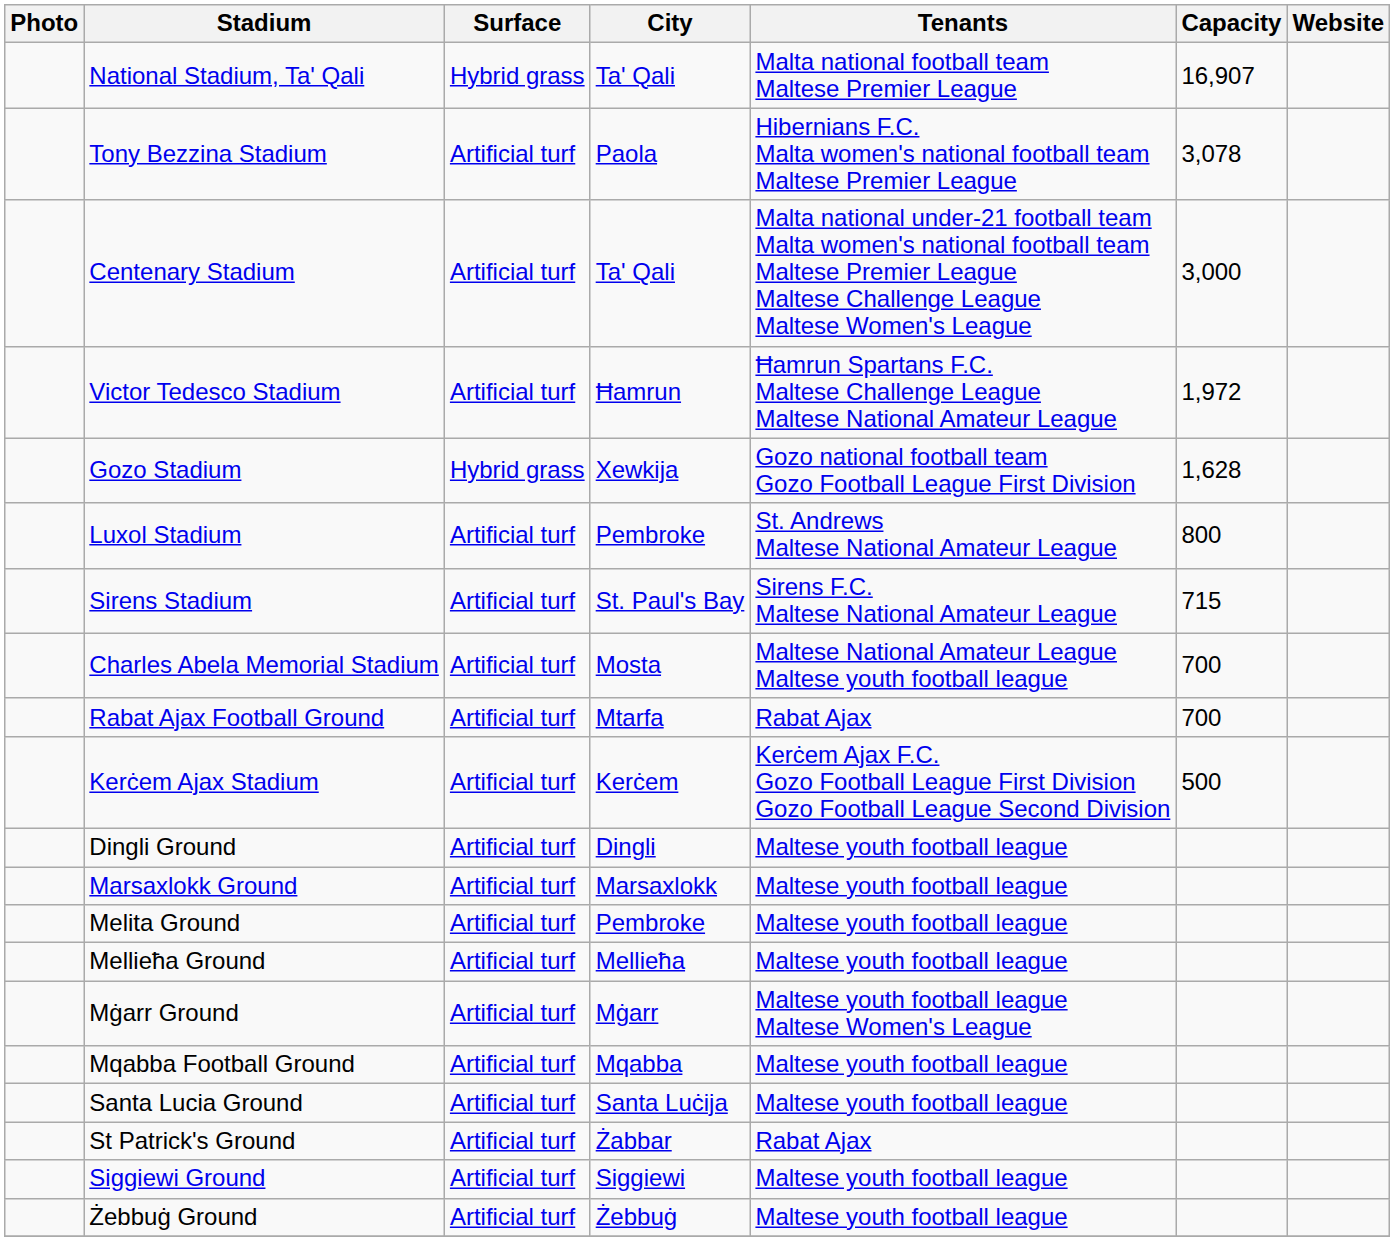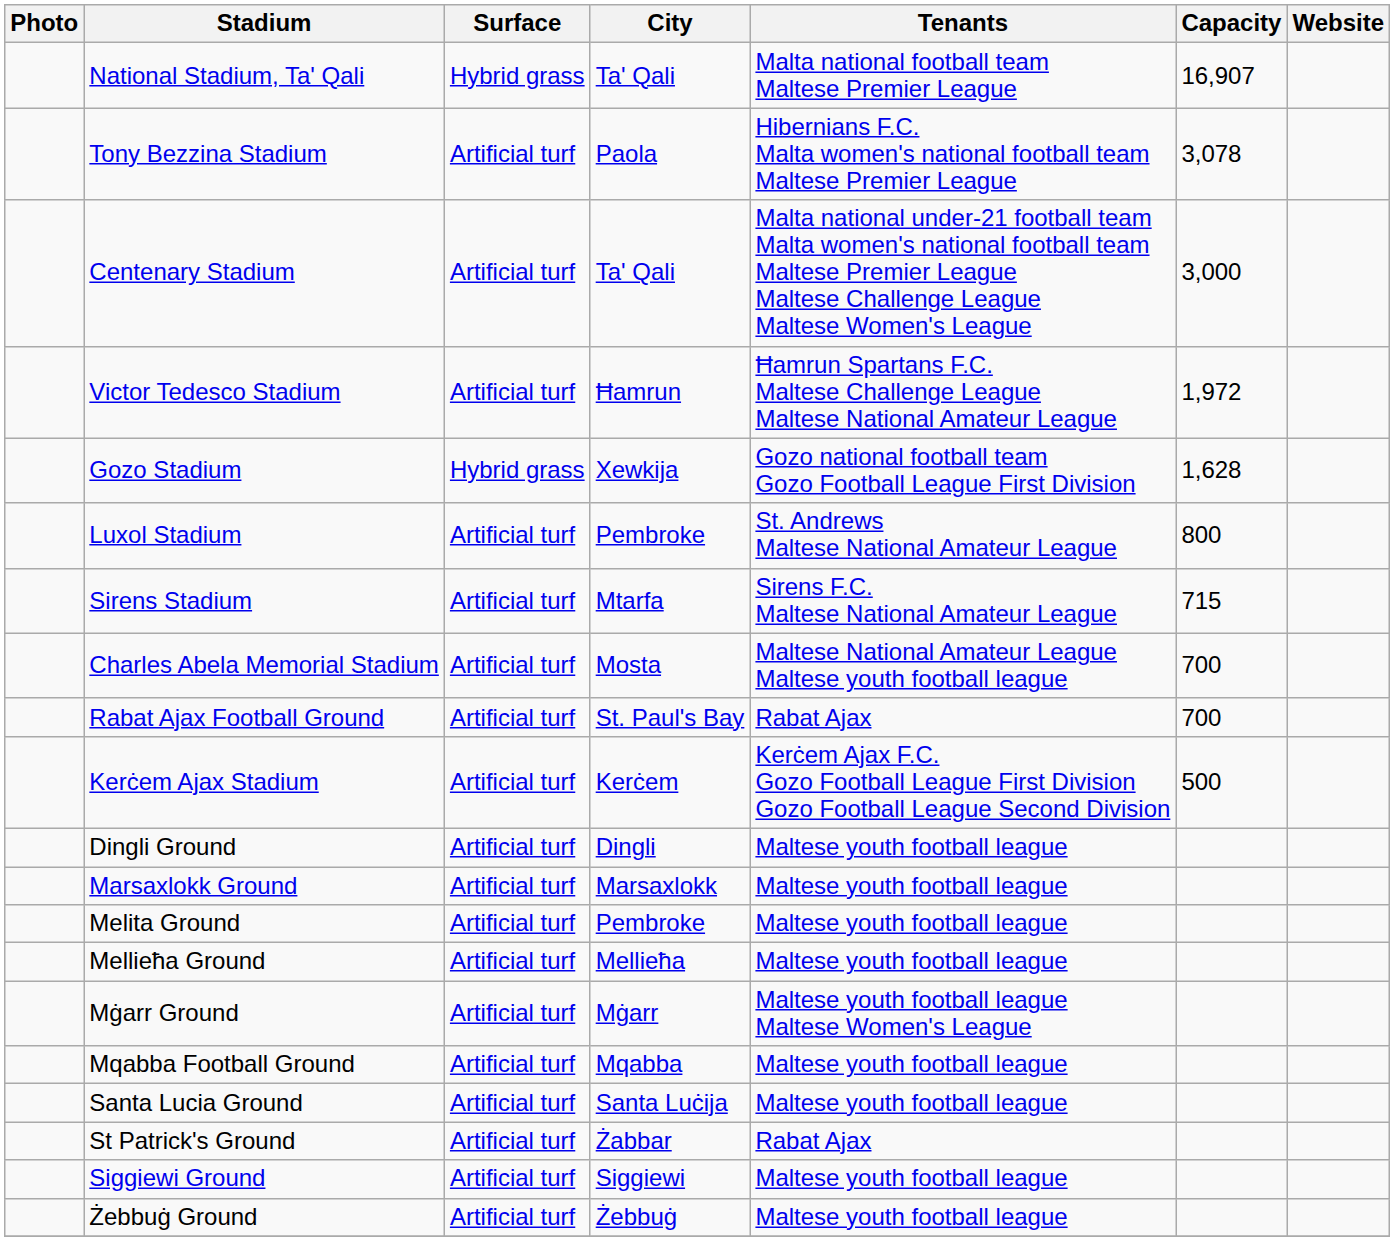Sirens Stadium | City: St. Paul's Bay -> Mtarfa
Rabat Ajax Football Ground | City: Mtarfa -> St. Paul's Bay
